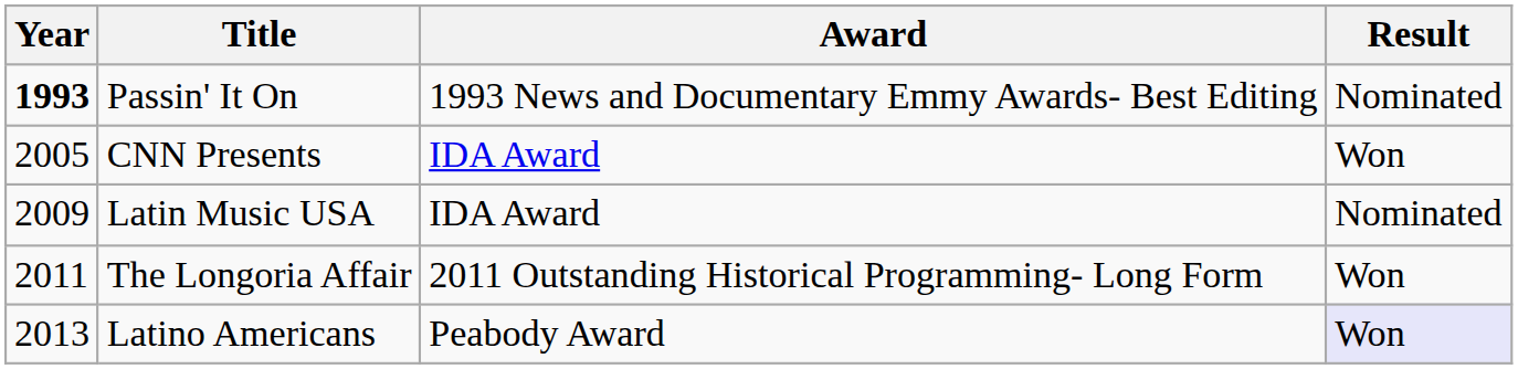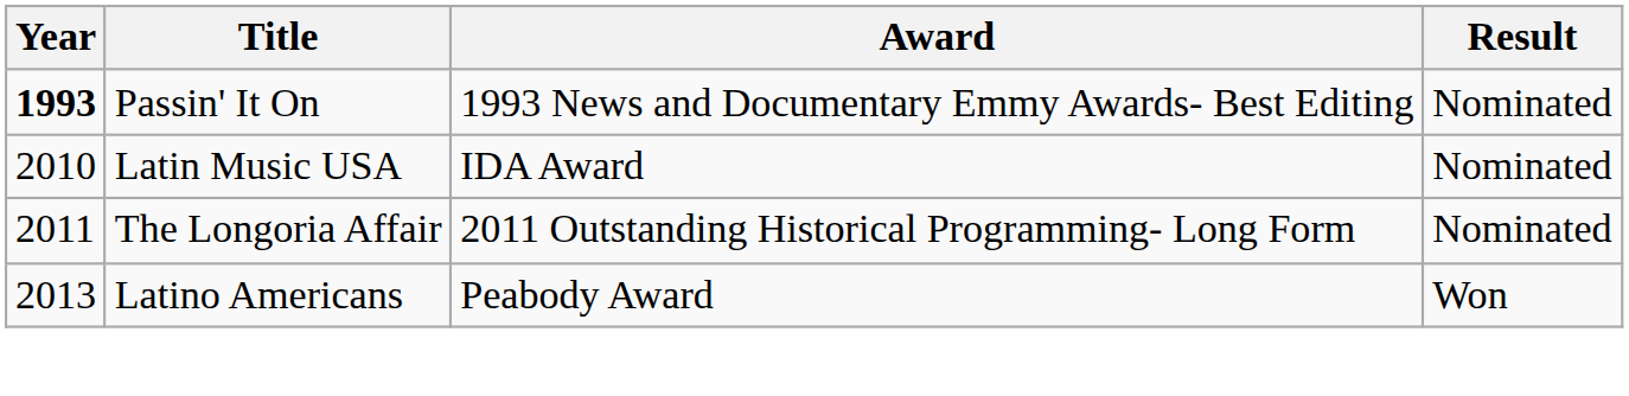- row: 2005 | CNN Presents | IDA Award | Won
Latin Music USA | Year: 2009 -> 2010
The Longoria Affair | Result: Won -> Nominated
Latino Americans | Result: lavender background -> no background
